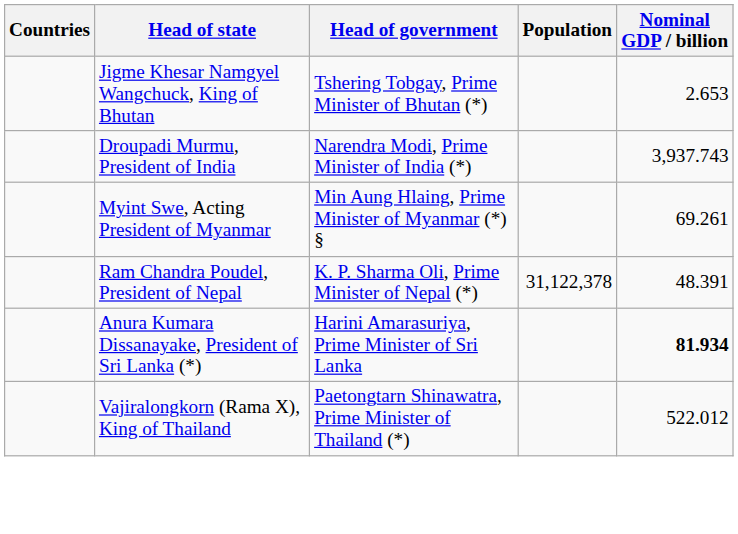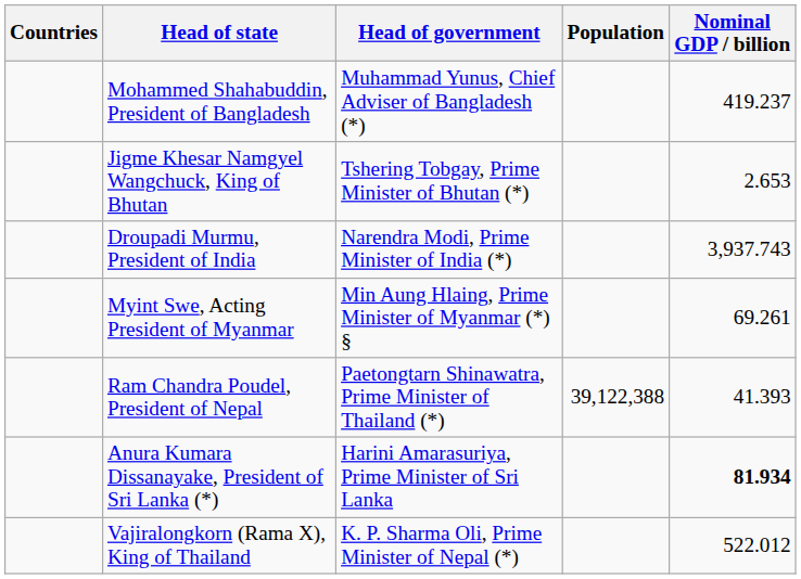+ row: Mohammed Shahabuddin, President of Bangladesh | Muhammad Yunus, Chief Adviser of Bangladesh (*) | 419.237
Ram Chandra Poudel, President of Nepal | Head of government: K. P. Sharma Oli, Prime Minister of Nepal (*) -> Paetongtarn Shinawatra, Prime Minister of Thailand (*)
Ram Chandra Poudel, President of Nepal | Population: 31,122,378 -> 39,122,388
Ram Chandra Poudel, President of Nepal | Nominal GDP / billion: 48.391 -> 41.393
Vajiralongkorn (Rama X), King of Thailand | Head of government: Paetongtarn Shinawatra, Prime Minister of Thailand (*) -> K. P. Sharma Oli, Prime Minister of Nepal (*)
